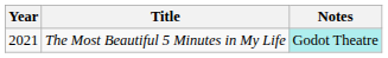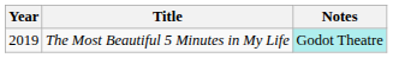The Most Beautiful 5 Minutes in My Life | Year: 2021 -> 2019
